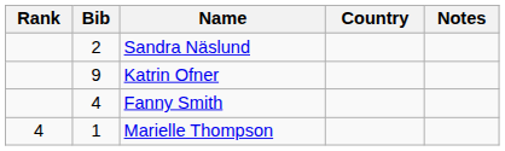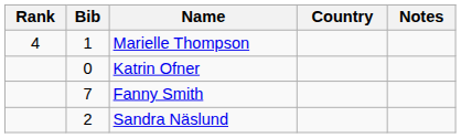rows swapped: Sandra Näslund <-> Marielle Thompson
Katrin Ofner | Bib: 9 -> 0
Fanny Smith | Bib: 4 -> 7
